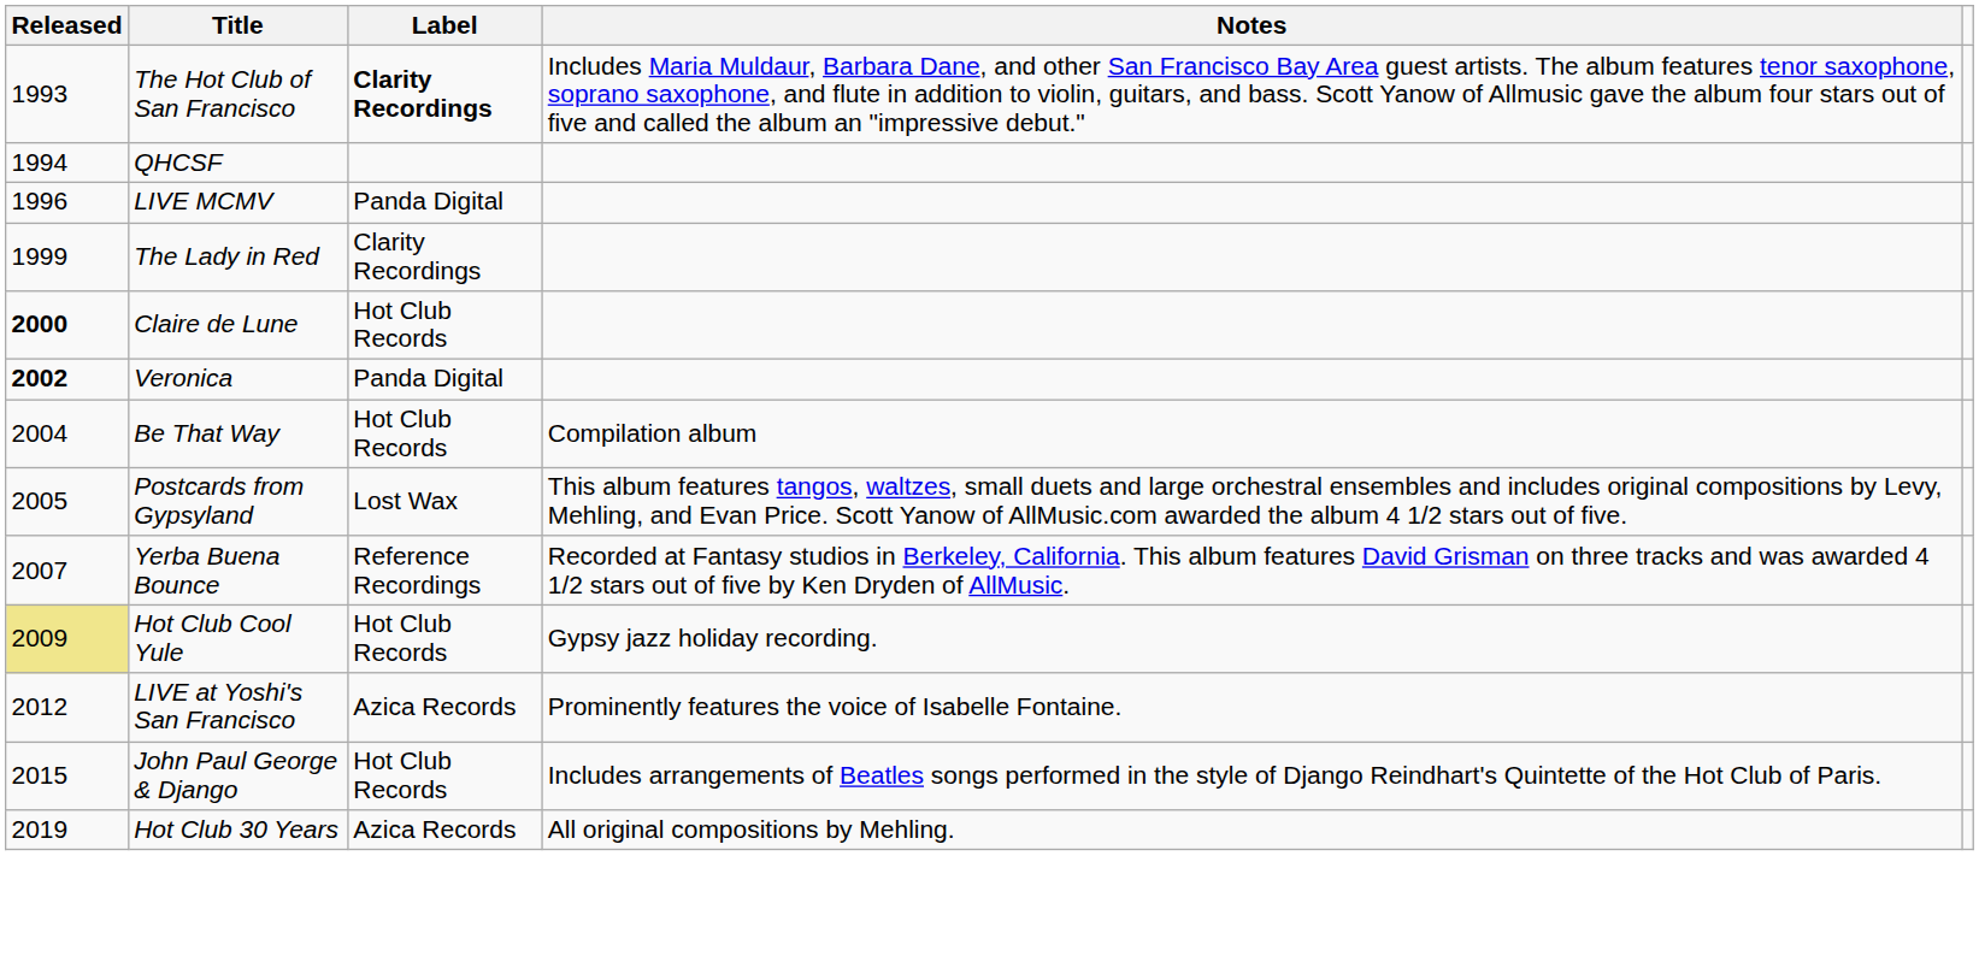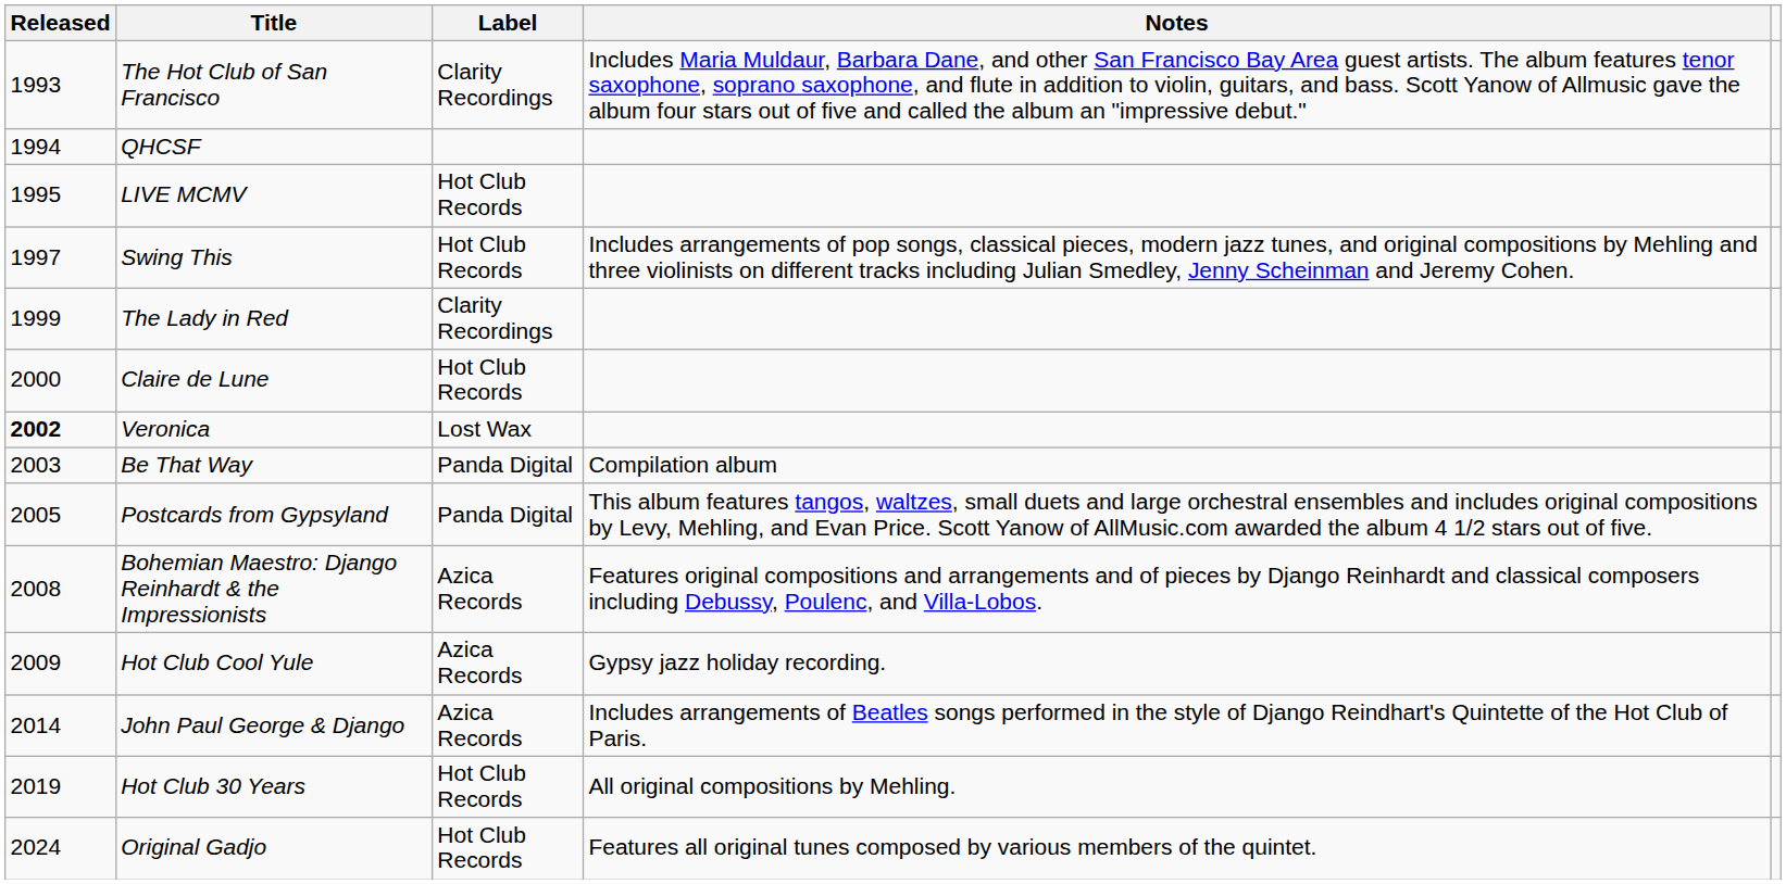The Hot Club of San Francisco | Label: bold -> normal
LIVE MCMV | Released: 1996 -> 1995
LIVE MCMV | Label: Panda Digital -> Hot Club Records
+ row: 1997 | Swing This | Hot Club Records | Includes arrangements of pop songs, classical pieces, modern jazz tunes, and original compositions by Mehling and three violinists on different tracks including Julian Smedley, Jenny Scheinman and Jeremy Cohen.
Claire de Lune | Released: bold -> normal
Veronica | Label: Panda Digital -> Lost Wax
Be That Way | Released: 2004 -> 2003
Be That Way | Label: Hot Club Records -> Panda Digital
Postcards from Gypsyland | Label: Lost Wax -> Panda Digital
- row: 2007 | Yerba Buena Bounce | Reference Recordings | Recorded at Fantasy studios in Berkeley, California. This album features David Grisman on three tracks and was awarded 4 1/2 stars out of five by Ken Dryden of AllMusic.
+ row: 2008 | Bohemian Maestro: Django Reinhardt & the Impressionists | Azica Records | Features original compositions and arrangements and of pieces by Django Reinhardt and classical composers including Debussy, Poulenc, and Villa-Lobos.
Hot Club Cool Yule | Released: khaki background -> no background
Hot Club Cool Yule | Label: Hot Club Records -> Azica Records
- row: 2012 | LIVE at Yoshi's San Francisco | Azica Records | Prominently features the voice of Isabelle Fontaine.
John Paul George & Django | Released: 2015 -> 2014
John Paul George & Django | Label: Hot Club Records -> Azica Records
Hot Club 30 Years | Label: Azica Records -> Hot Club Records
+ row: 2024 | Original Gadjo | Hot Club Records | Features all original tunes composed by various members of the quintet.
